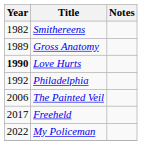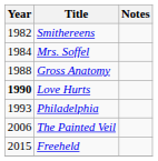+ row: 1984 | Mrs. Soffel
Gross Anatomy | Year: 1989 -> 1988
Philadelphia | Year: 1992 -> 1993
Freeheld | Year: 2017 -> 2015
- row: 2022 | My Policeman
